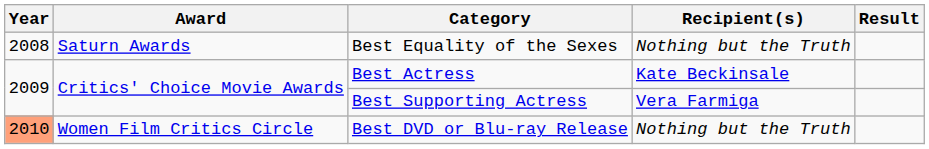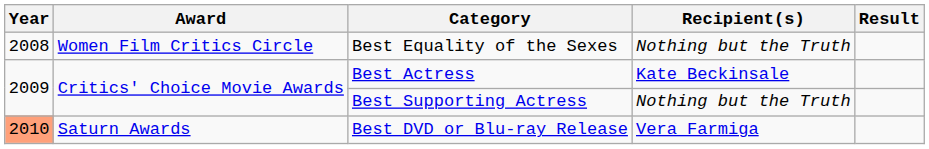Best Equality of the Sexes | Award: Saturn Awards -> Women Film Critics Circle
Best Supporting Actress | Recipient(s): Vera Farmiga -> Nothing but the Truth
Best DVD or Blu-ray Release | Award: Women Film Critics Circle -> Saturn Awards
Best DVD or Blu-ray Release | Recipient(s): Nothing but the Truth -> Vera Farmiga
